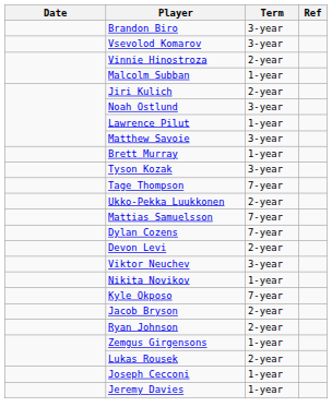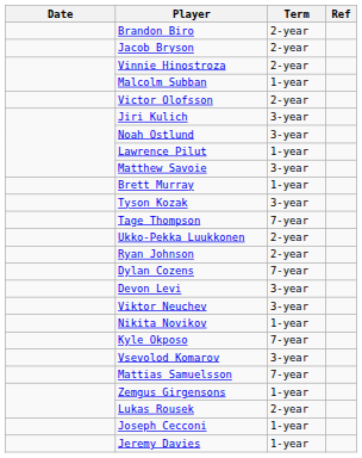Brandon Biro | Term: 3-year -> 2-year
rows swapped: Jacob Bryson <-> Vsevolod Komarov
+ row: Victor Olofsson | 2-year
Jiri Kulich | Term: 2-year -> 3-year
rows swapped: Mattias Samuelsson <-> Ryan Johnson
Devon Levi | Term: 2-year -> 3-year
